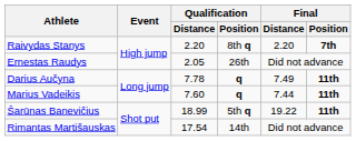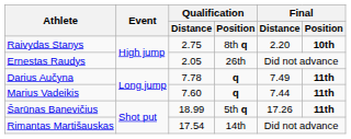Raivydas Stanys | Qualification / Distance: 2.20 -> 2.75
Raivydas Stanys | Final / Position: 7th -> 10th
Šarūnas Banevičius | Final / Distance: 19.22 -> 17.26
